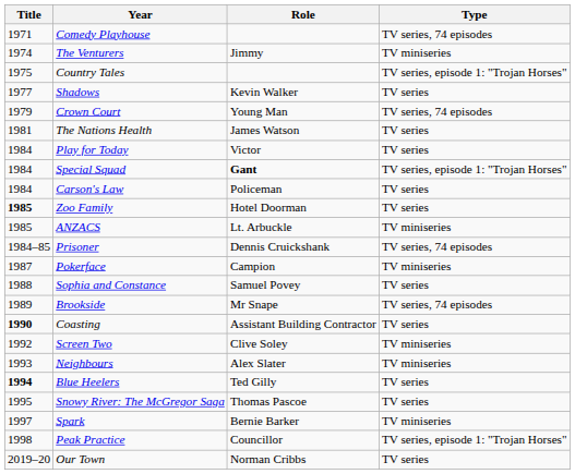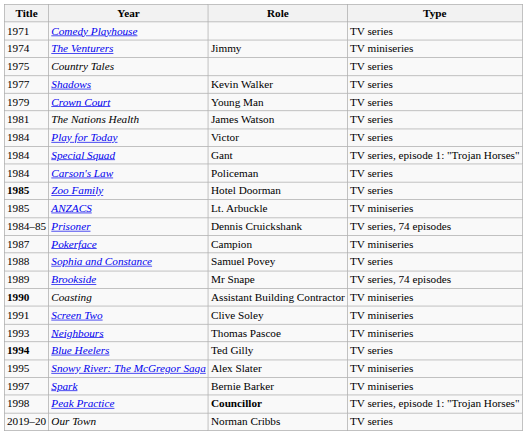Comedy Playhouse | Type: TV series, 74 episodes -> TV series
Country Tales | Type: TV series, episode 1: "Trojan Horses" -> TV series
Crown Court | Type: TV series, 74 episodes -> TV series
Special Squad | Role: bold -> normal
Coasting | Type: TV series -> TV miniseries
Screen Two | Title: 1992 -> 1991
Neighbours | Role: Alex Slater -> Thomas Pascoe
Snowy River: The McGregor Saga | Role: Thomas Pascoe -> Alex Slater
Snowy River: The McGregor Saga | Type: TV series -> TV miniseries
Peak Practice | Role: normal -> bold
